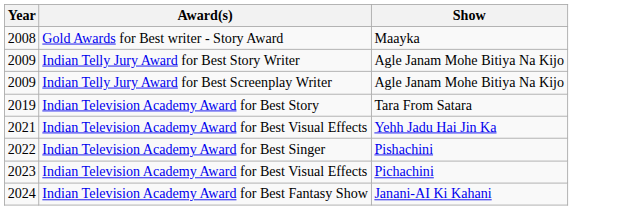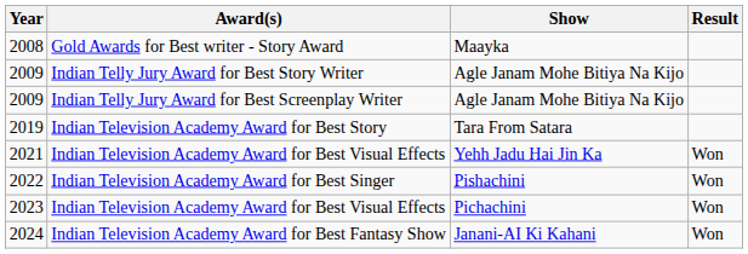+ column: Result | Won | Won | Won | Won
